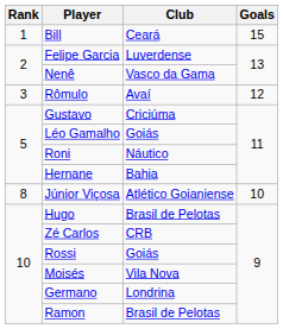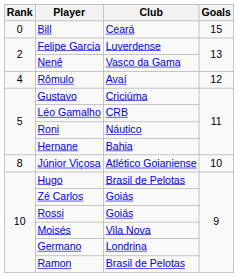Bill | Rank: 1 -> 0
Rômulo | Rank: 3 -> 4
Léo Gamalho | Club: Goiás -> CRB
Zé Carlos | Club: CRB -> Goiás
